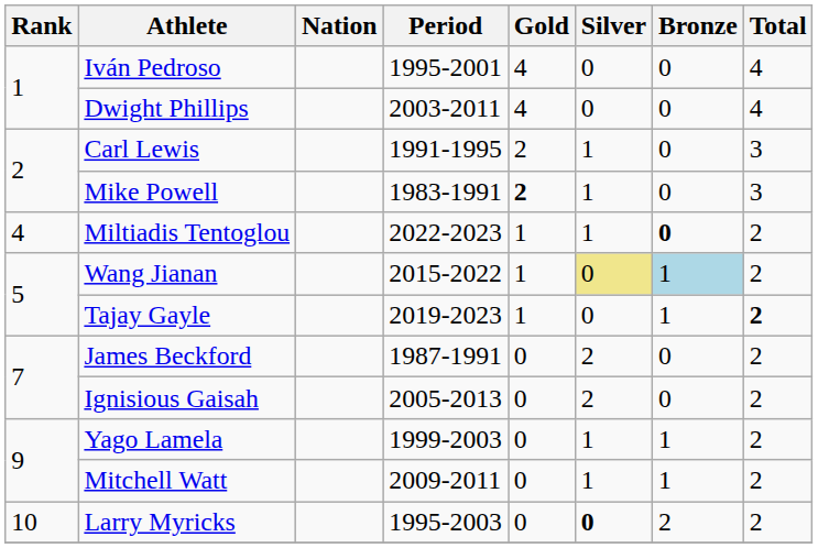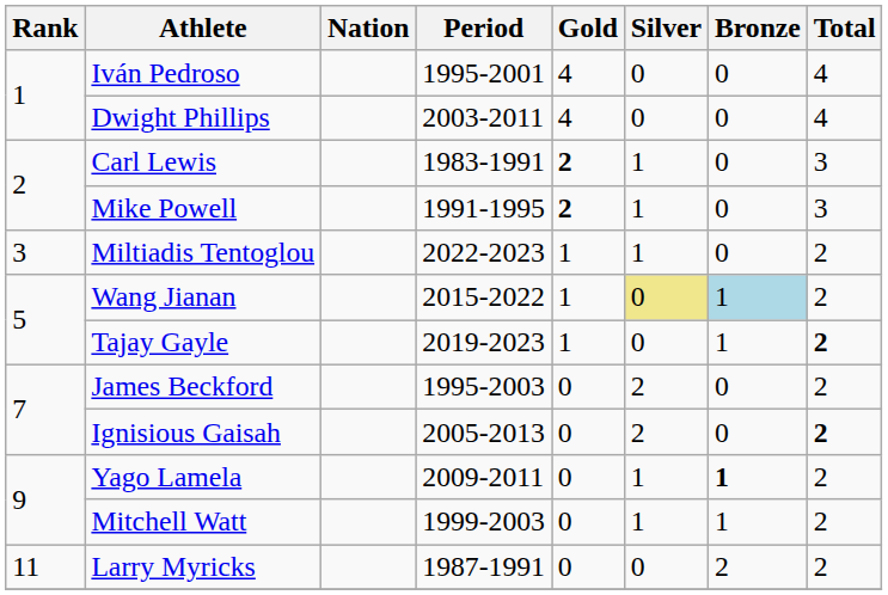Carl Lewis | Period: 1991-1995 -> 1983-1991
Carl Lewis | Gold: normal -> bold
Mike Powell | Period: 1983-1991 -> 1991-1995
Miltiadis Tentoglou | Rank: 4 -> 3
Miltiadis Tentoglou | Bronze: bold -> normal
James Beckford | Period: 1987-1991 -> 1995-2003
Ignisious Gaisah | Total: normal -> bold
Yago Lamela | Period: 1999-2003 -> 2009-2011
Yago Lamela | Bronze: normal -> bold
Mitchell Watt | Period: 2009-2011 -> 1999-2003
Larry Myricks | Rank: 10 -> 11
Larry Myricks | Period: 1995-2003 -> 1987-1991
Larry Myricks | Silver: bold -> normal
